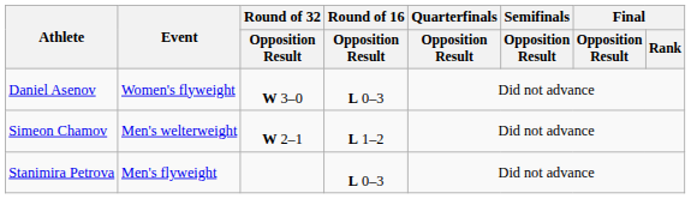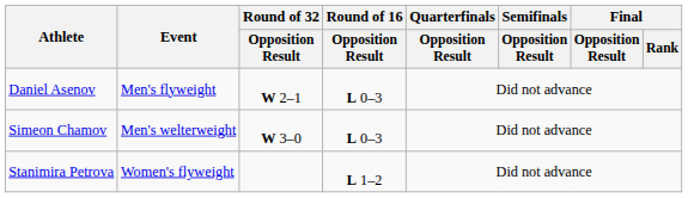Daniel Asenov | Event: Women's flyweight -> Men's flyweight
Daniel Asenov | Round of 32 / Opposition Result: W 3–0 -> W 2–1
Simeon Chamov | Round of 32 / Opposition Result: W 2–1 -> W 3–0
Simeon Chamov | Round of 16 / Opposition Result: L 1–2 -> L 0–3
Stanimira Petrova | Event: Men's flyweight -> Women's flyweight
Stanimira Petrova | Round of 16 / Opposition Result: L 0–3 -> L 1–2
